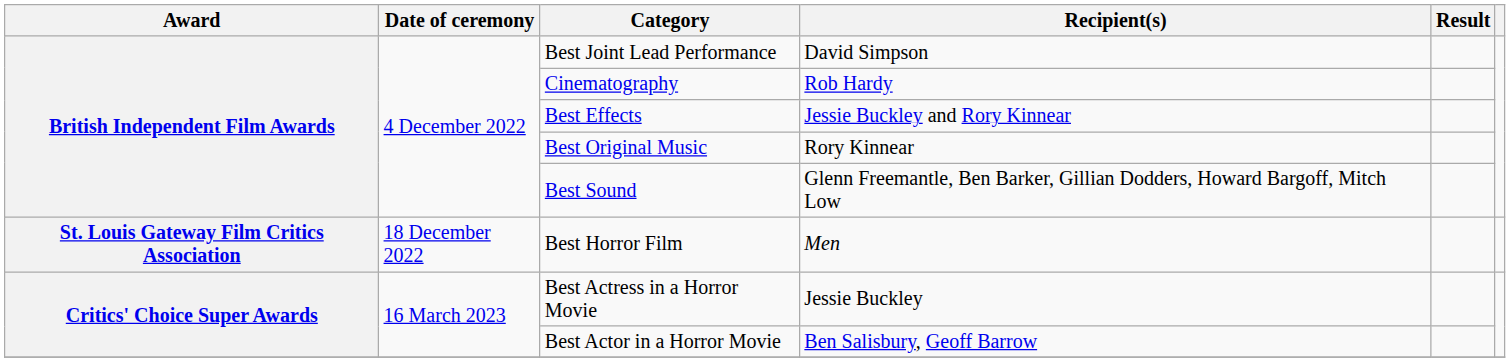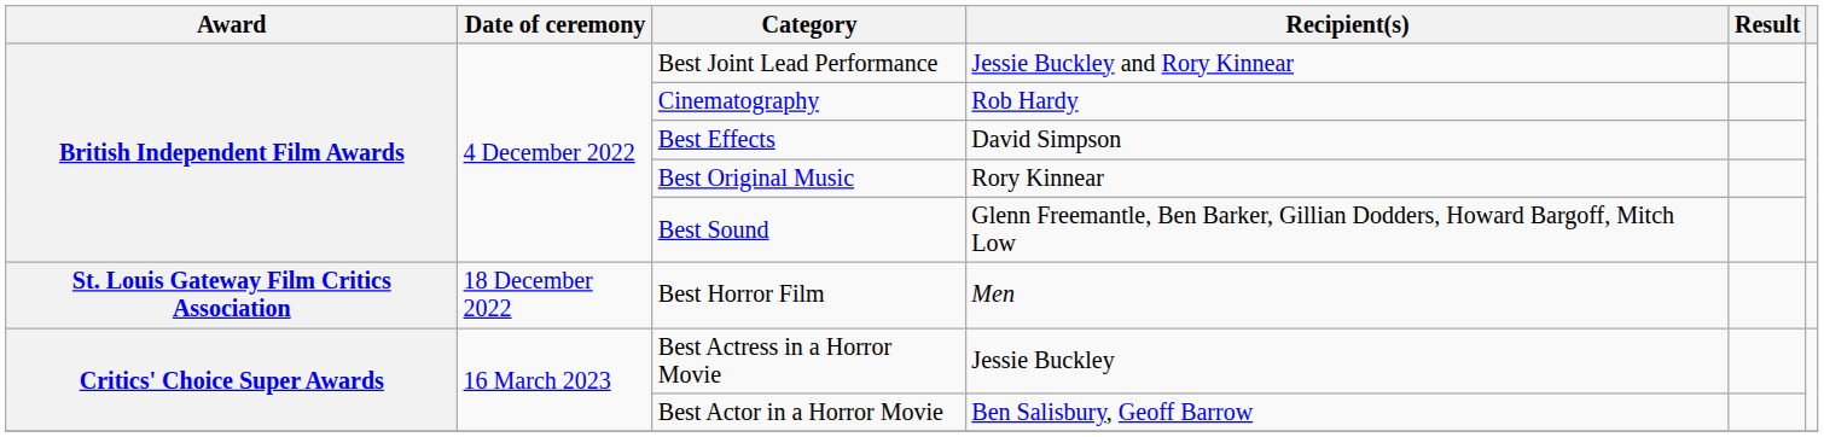Best Joint Lead Performance | Recipient(s): David Simpson -> Jessie Buckley and Rory Kinnear
Best Effects | Recipient(s): Jessie Buckley and Rory Kinnear -> David Simpson
